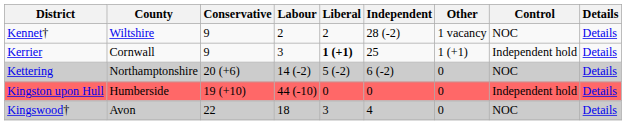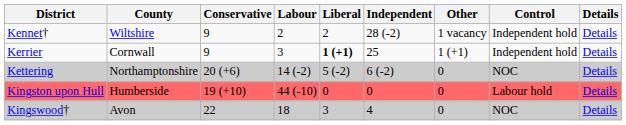Kennet† | Control: NOC -> Independent hold
Kingston upon Hull | Control: Independent hold -> Labour hold
